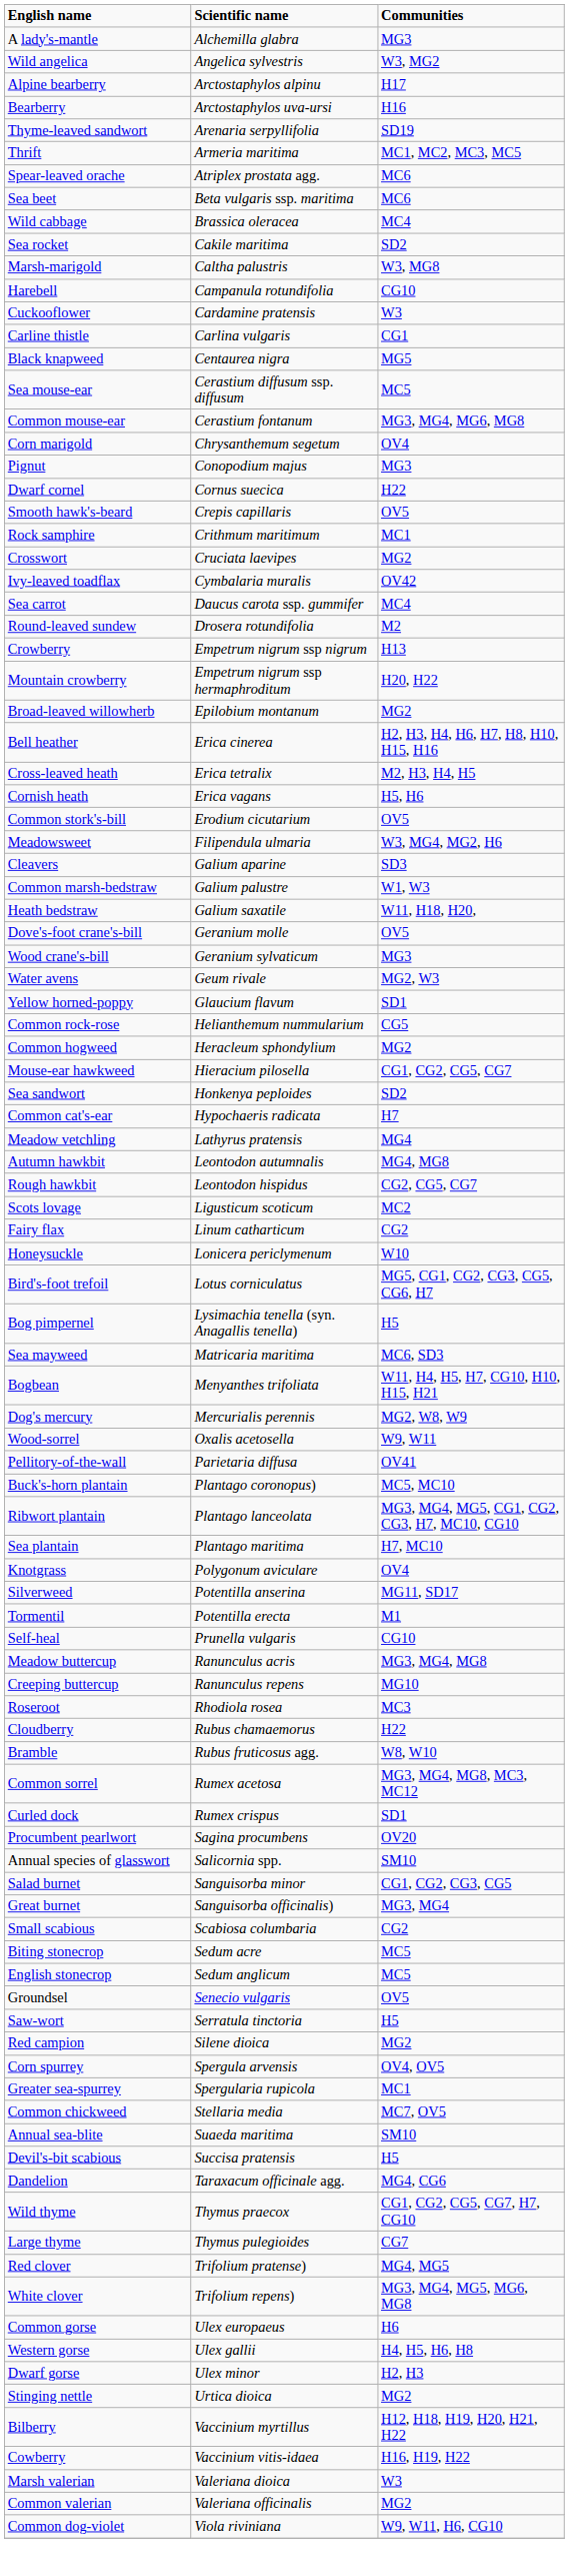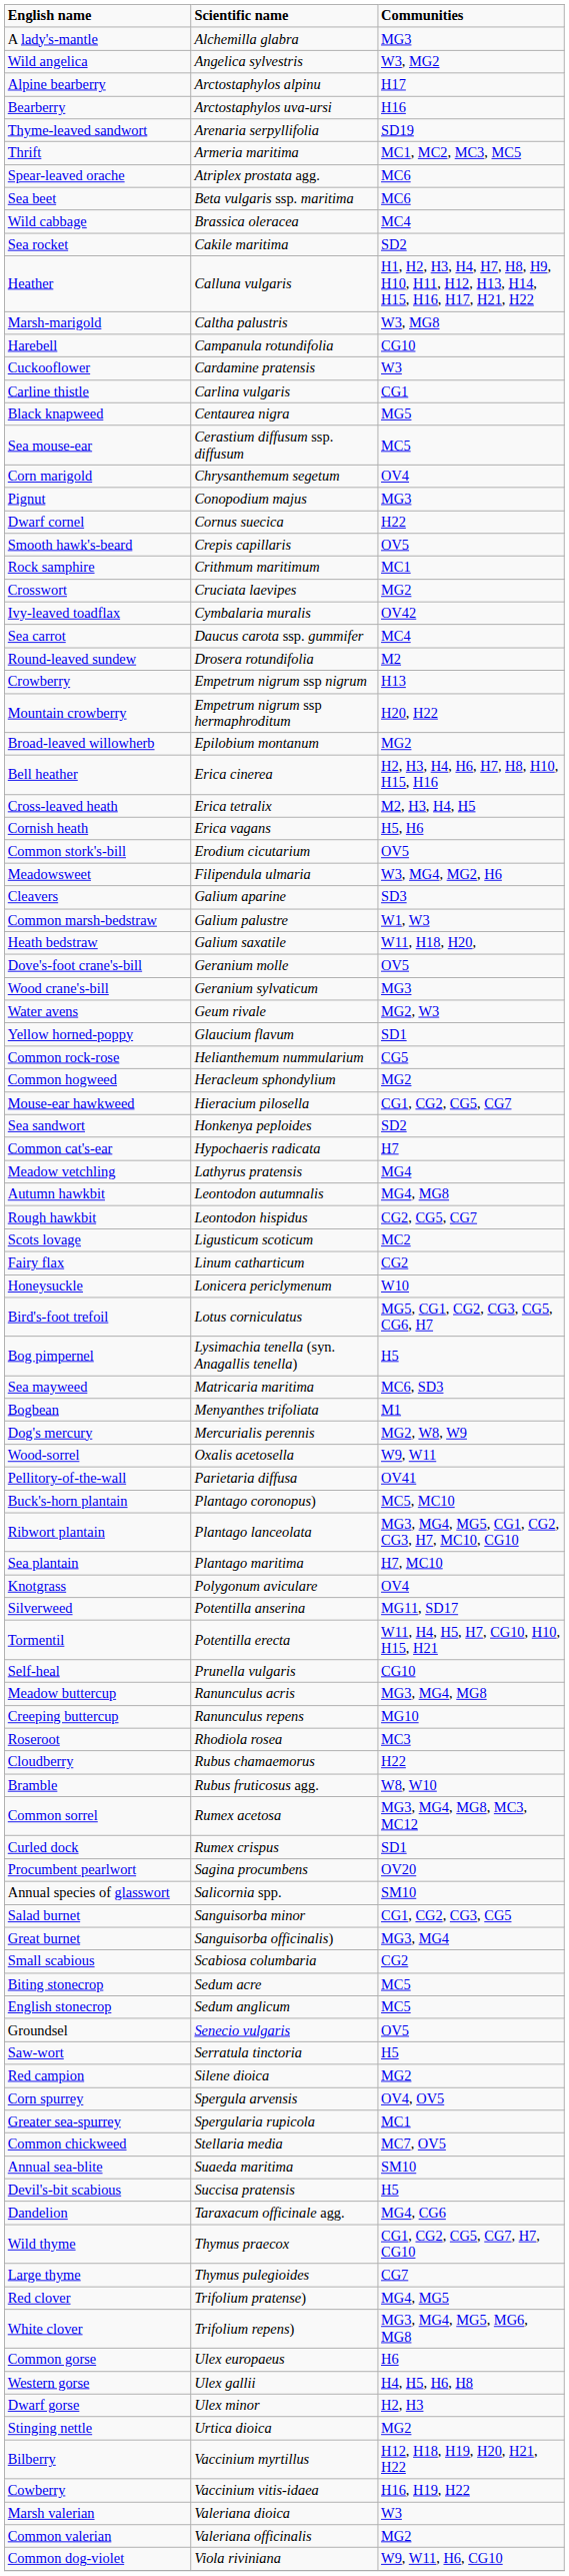+ row: Heather | Calluna vulgaris | H1, H2, H3, H4, H7, H8, H9, H10, H11, H12, H13, H14, H15, H16, H17, H21, H22
- row: Common mouse-ear | Cerastium fontanum | MG3, MG4, MG6, MG8
Bogbean | Communities: W11, H4, H5, H7, CG10, H10, H15, H21 -> M1
Tormentil | Communities: M1 -> W11, H4, H5, H7, CG10, H10, H15, H21
